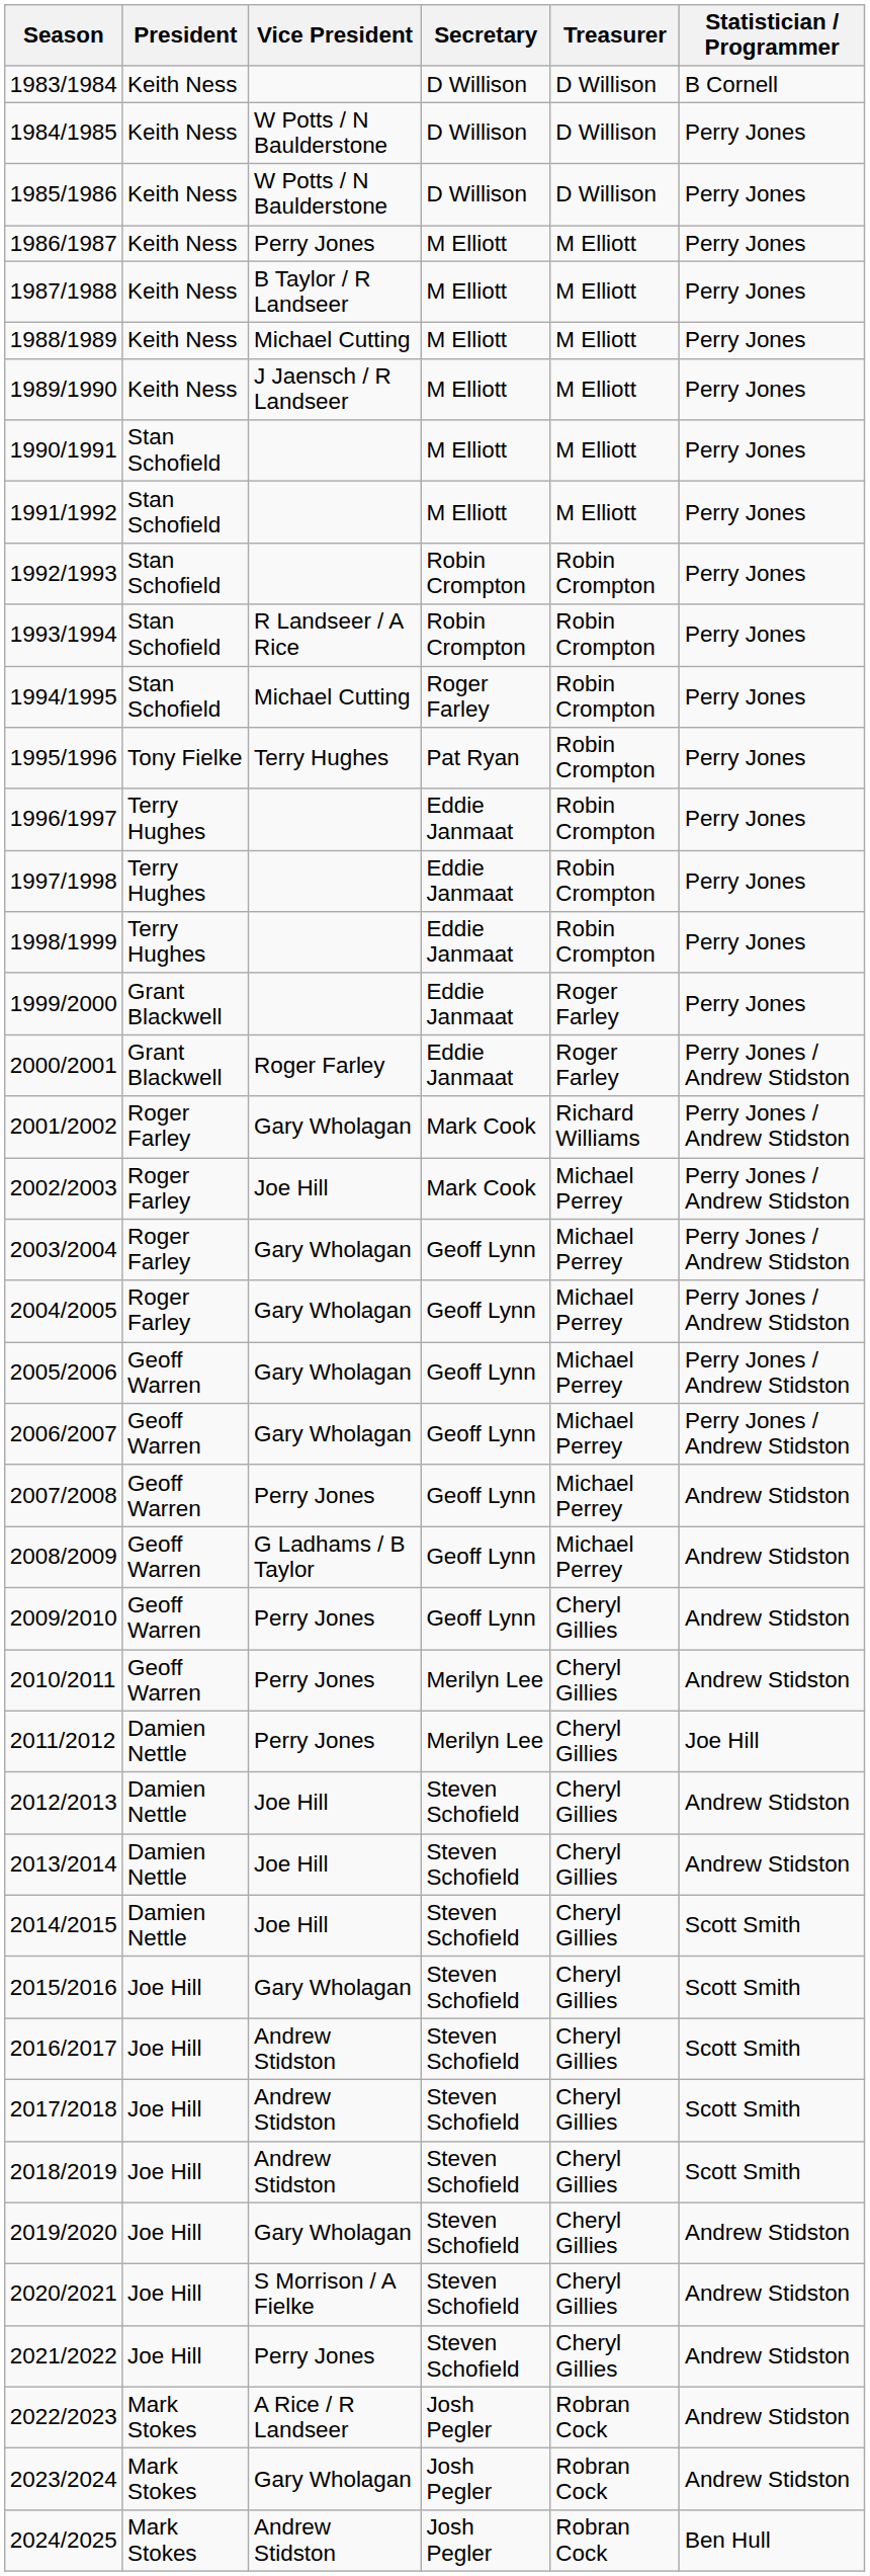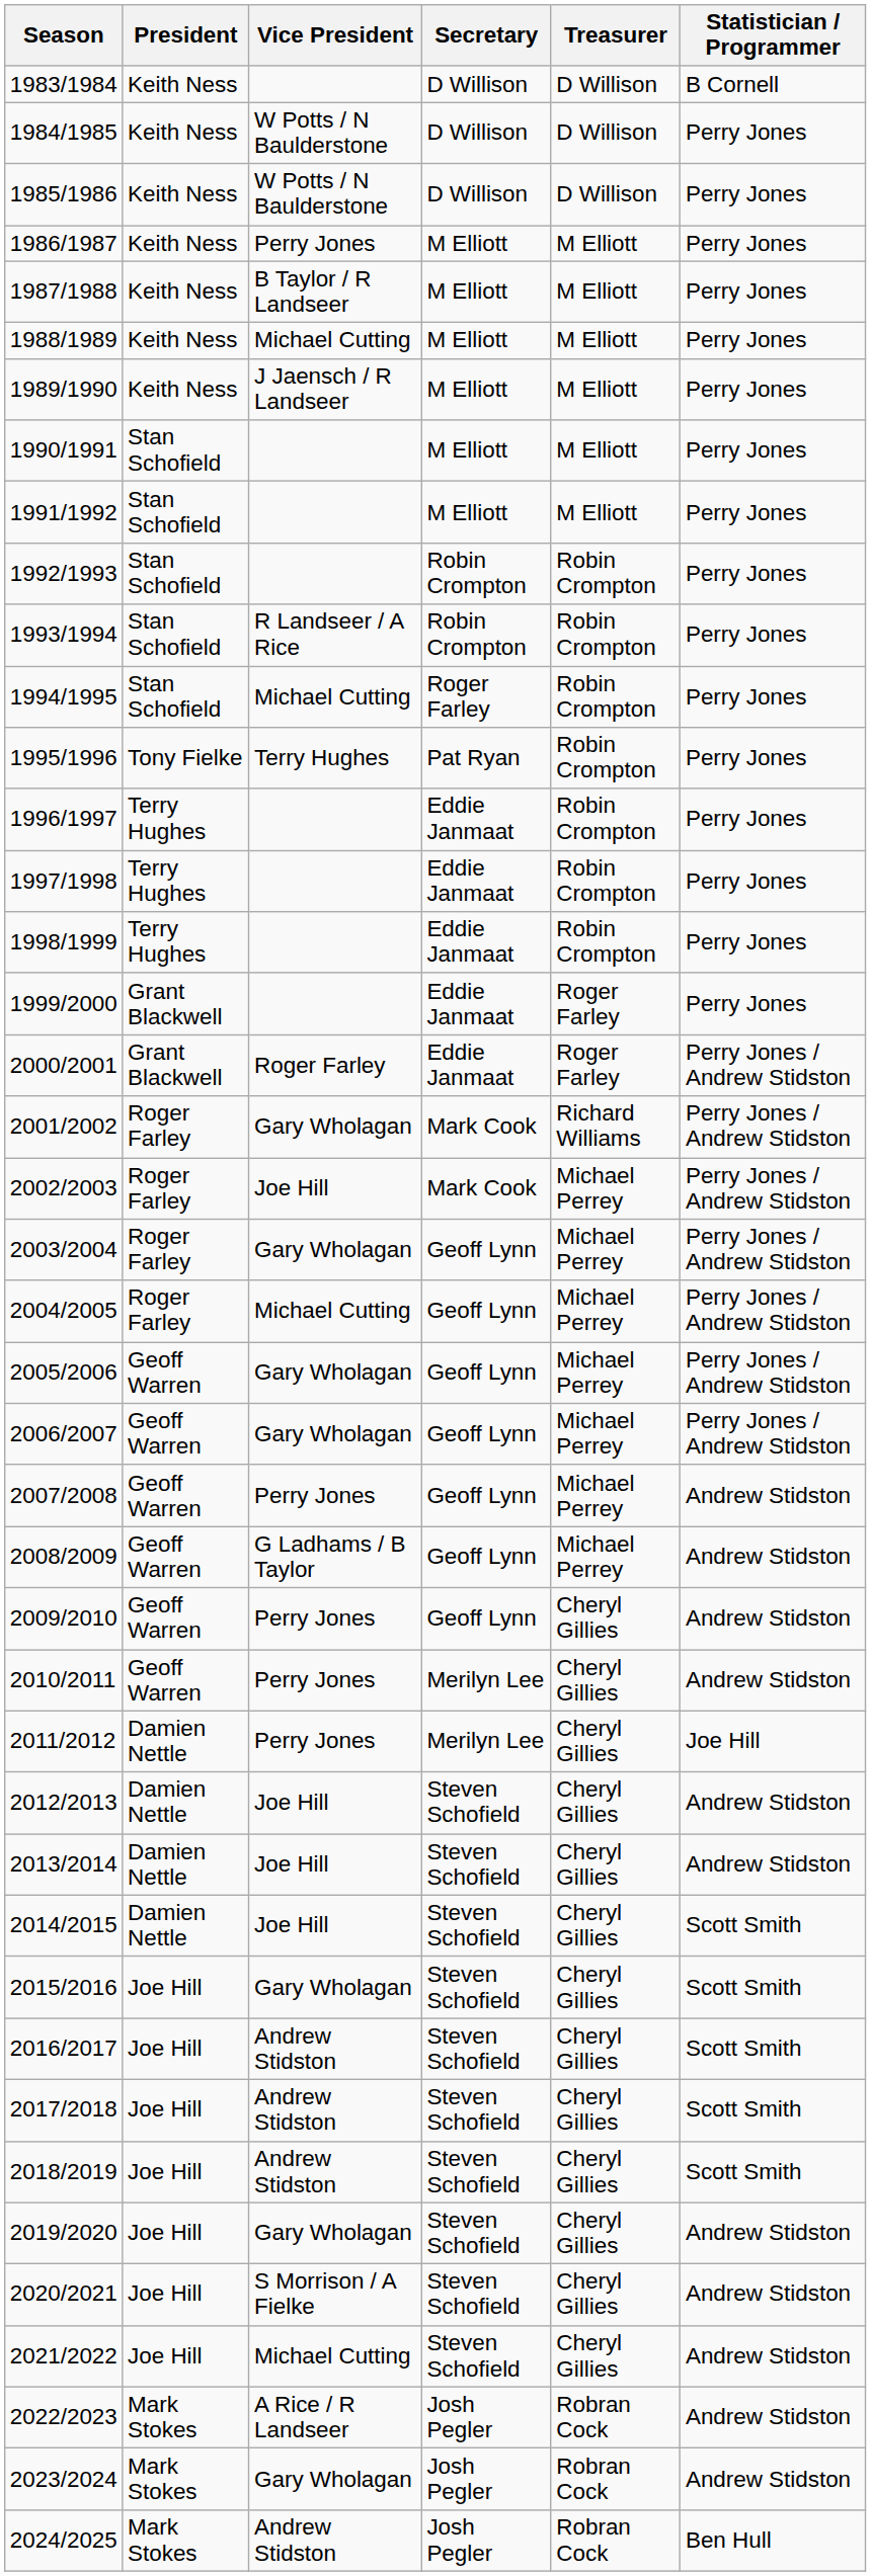2004/2005 | Vice President: Gary Wholagan -> Michael Cutting
2021/2022 | Vice President: Perry Jones -> Michael Cutting
